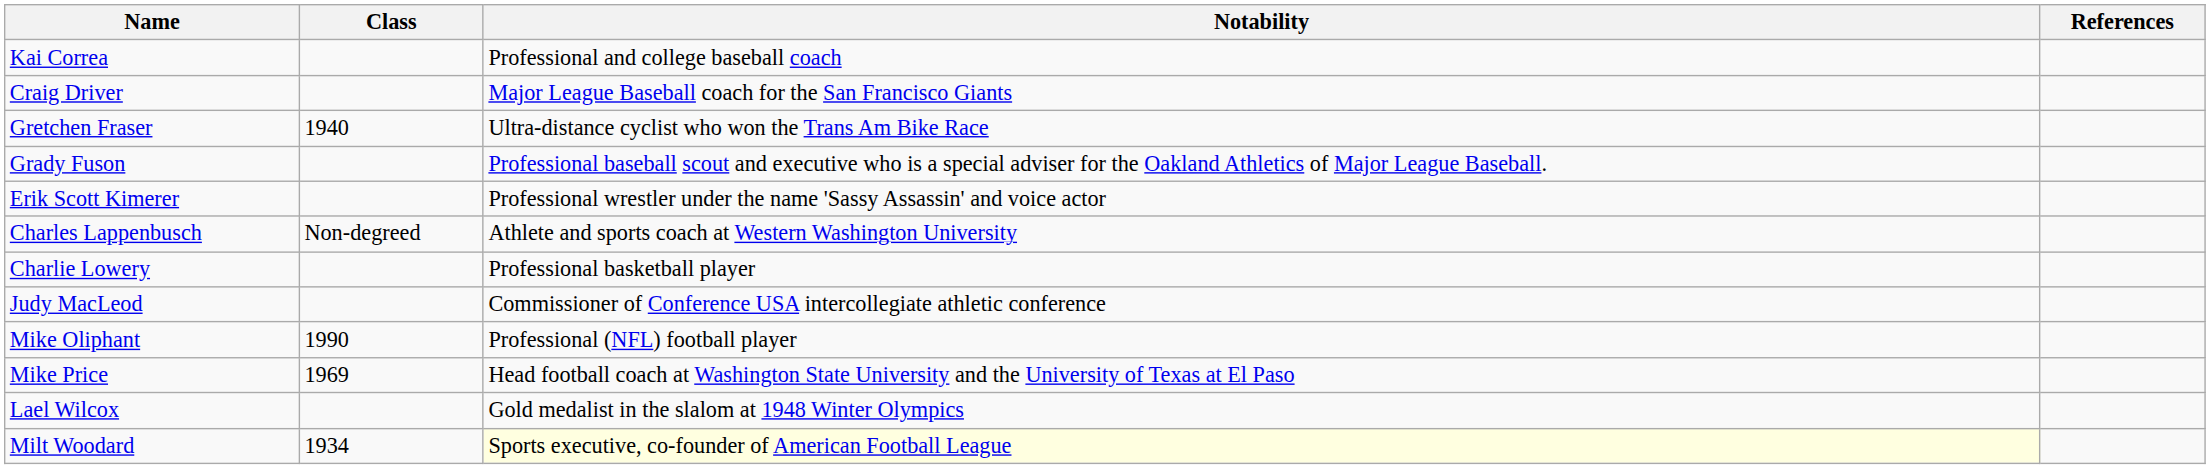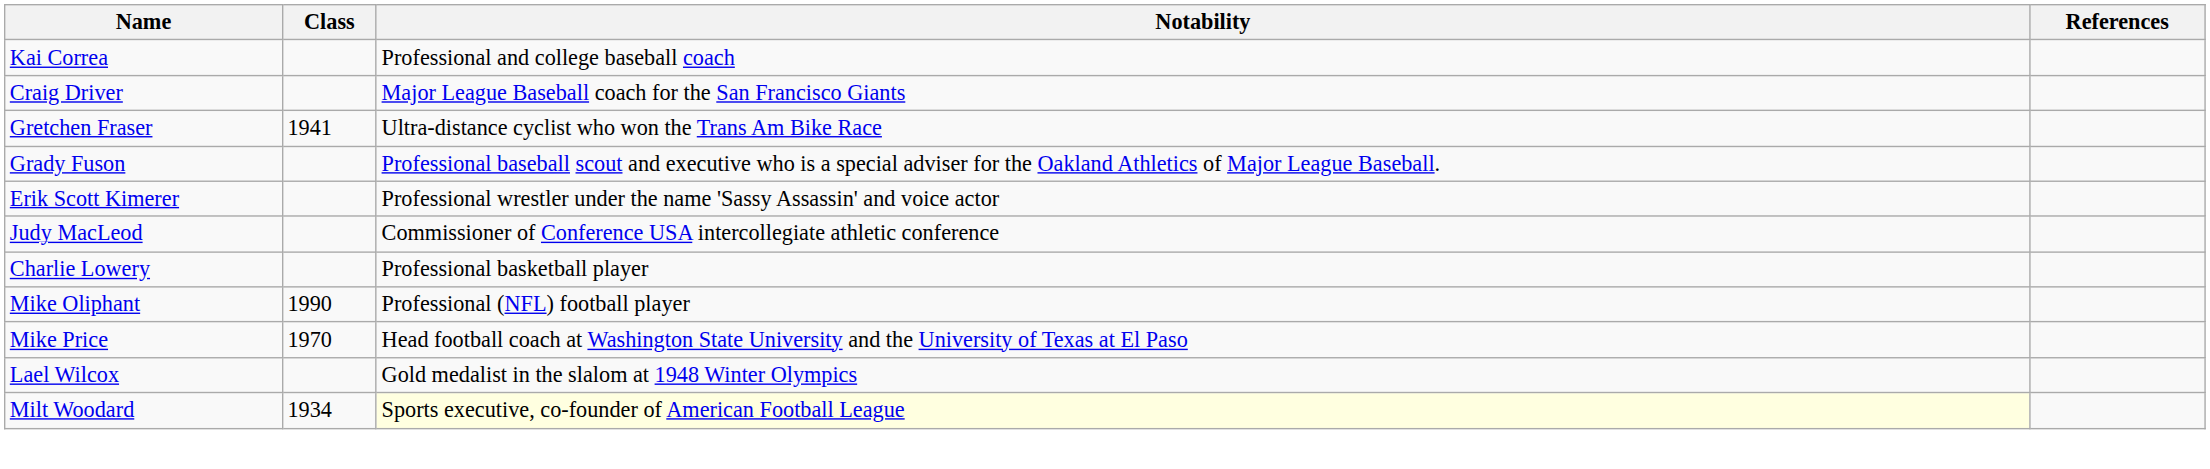Gretchen Fraser | Class: 1940 -> 1941
- row: Charles Lappenbusch | Non-degreed | Athlete and sports coach at Western Washington University
rows swapped: Charlie Lowery <-> Judy MacLeod
Mike Price | Class: 1969 -> 1970
